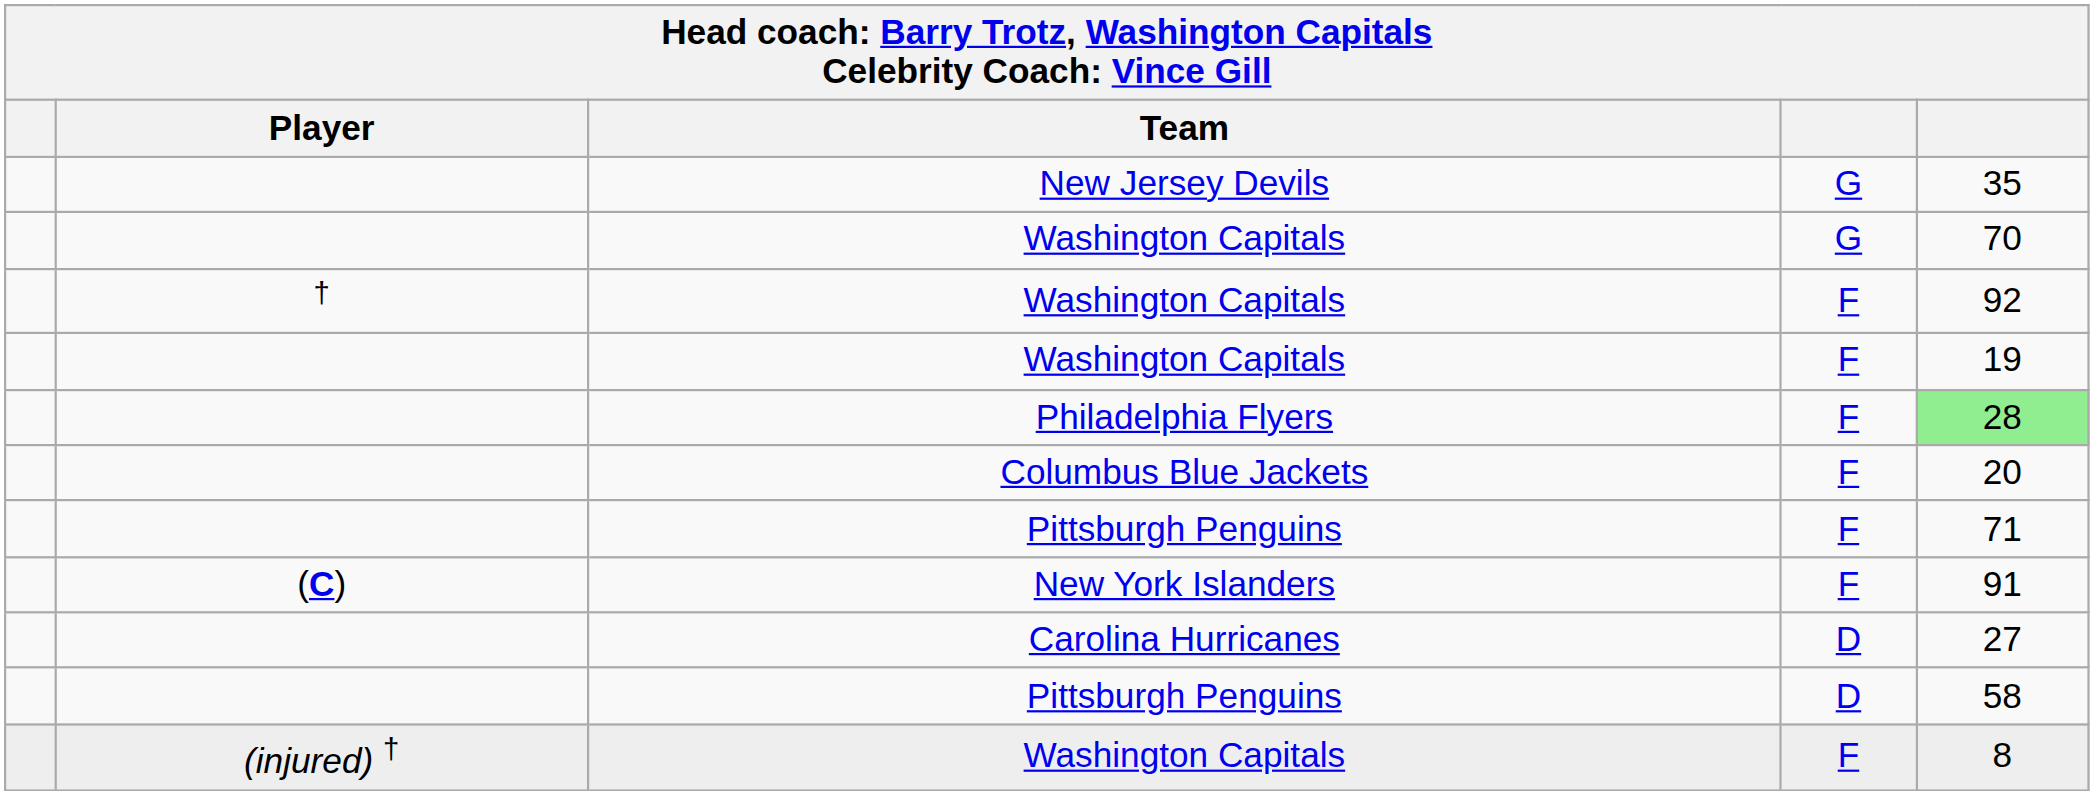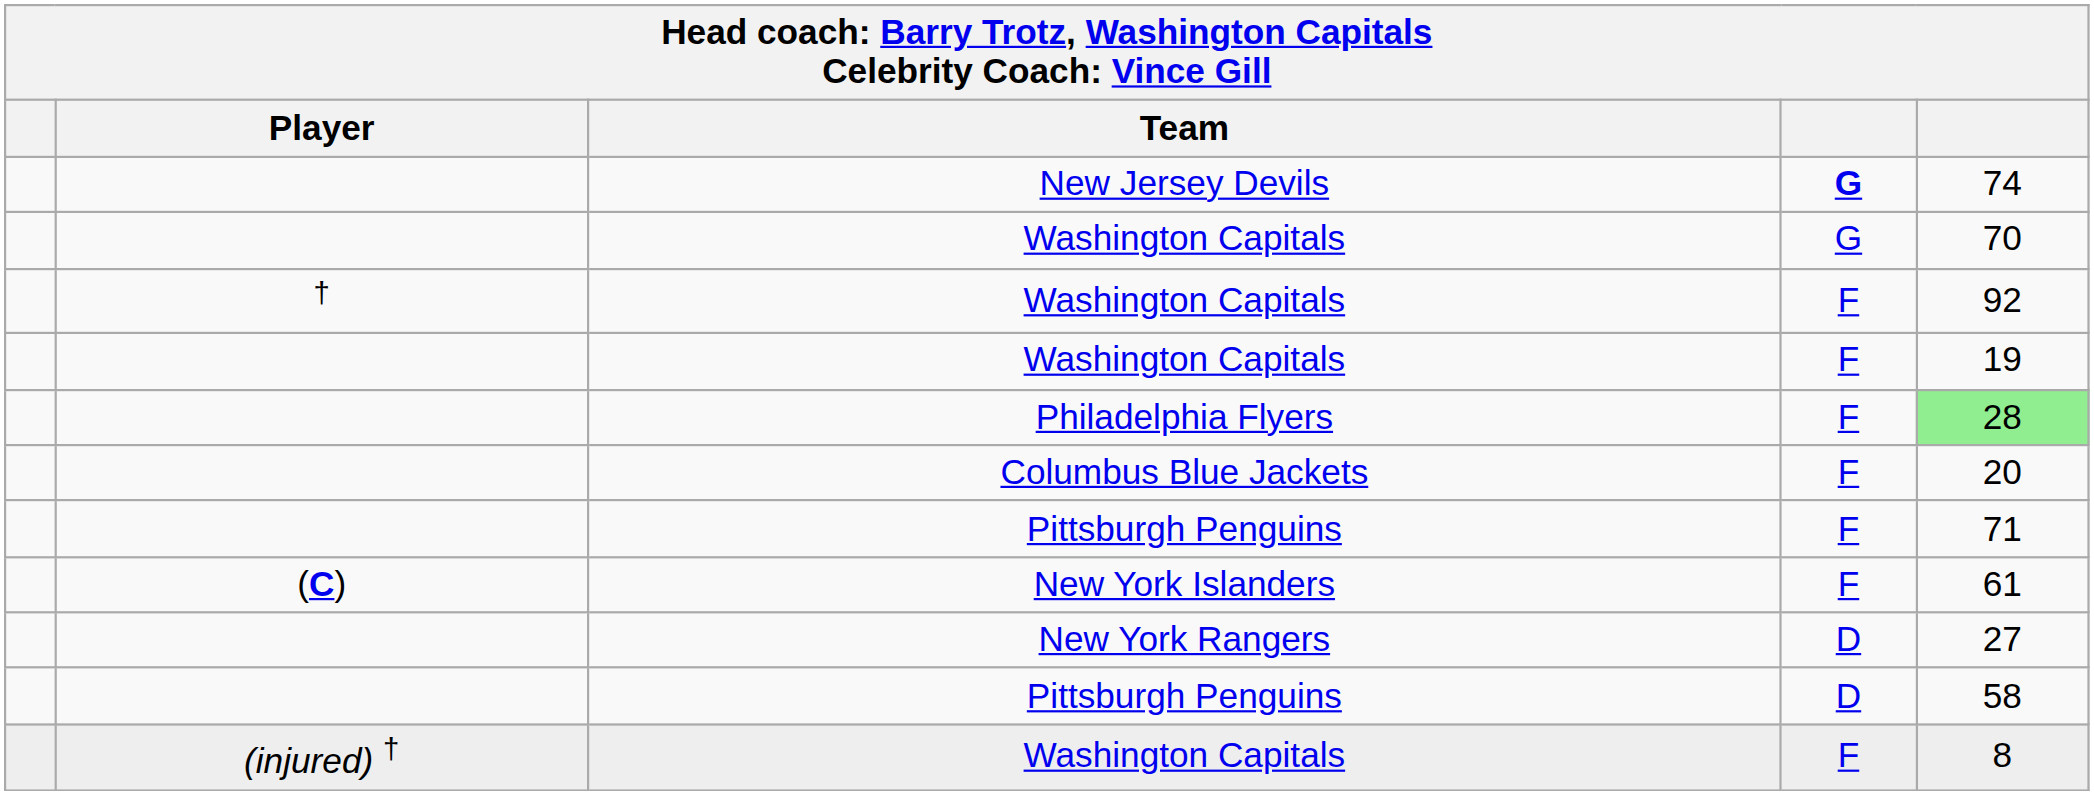New Jersey Devils | column 4: normal -> bold
New Jersey Devils | column 5: 35 -> 74
New York Islanders | column 5: 91 -> 61
- row: Carolina Hurricanes | D | 27
+ row: New York Rangers | D | 27
